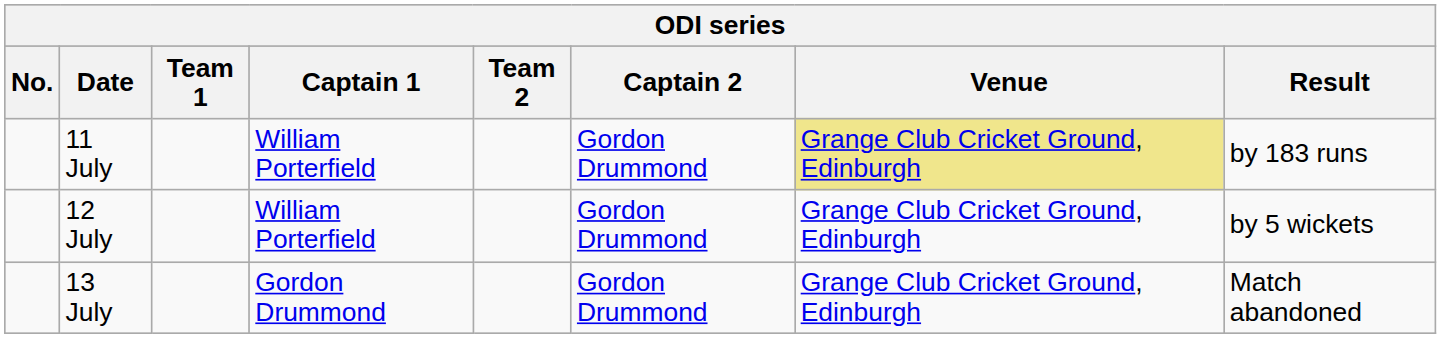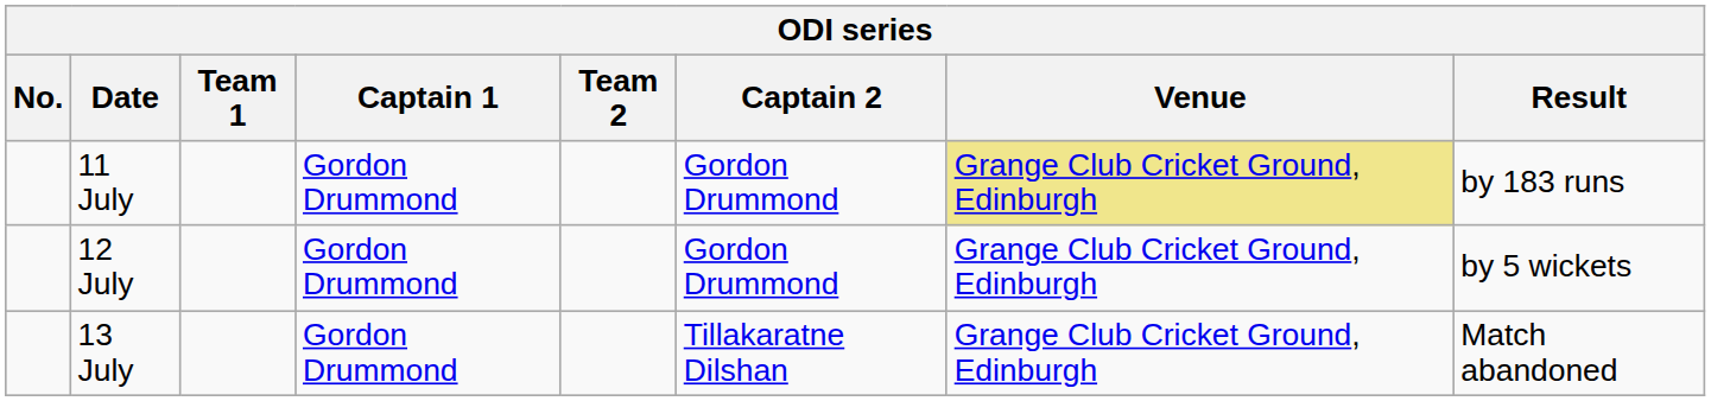11 July | Captain 1: William Porterfield -> Gordon Drummond
12 July | Captain 1: William Porterfield -> Gordon Drummond
13 July | Captain 2: Gordon Drummond -> Tillakaratne Dilshan
